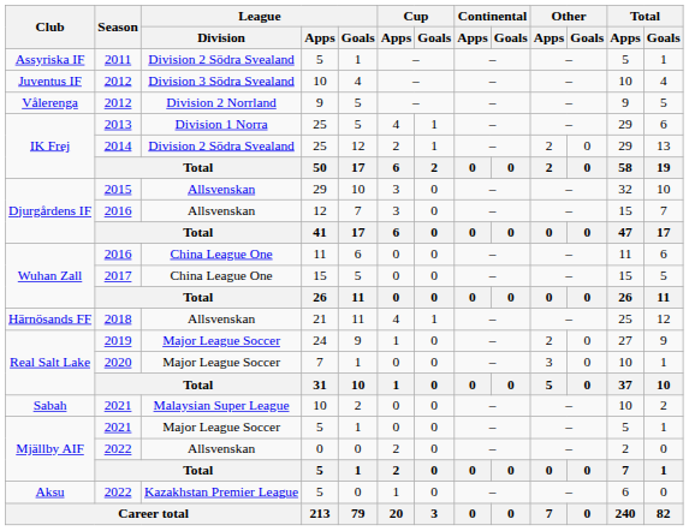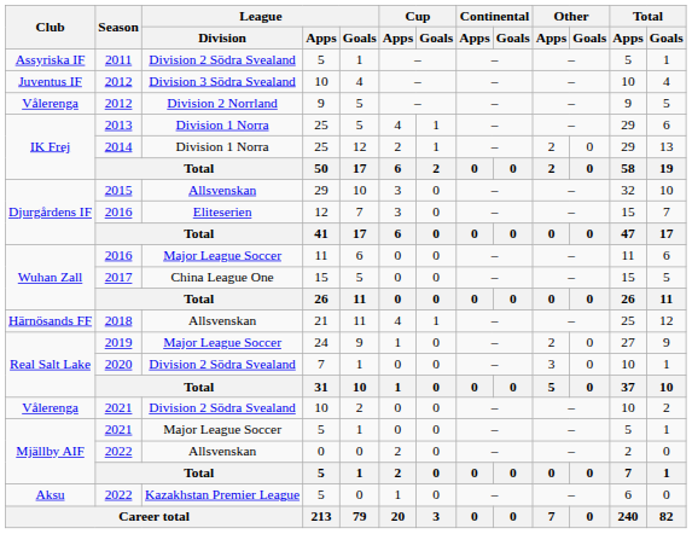2014 | League / Division: Division 2 Södra Svealand -> Division 1 Norra
2016 / 12 | League / Division: Allsvenskan -> Eliteserien
2016 / 11 | League / Division: China League One -> Major League Soccer
2020 | League / Division: Major League Soccer -> Division 2 Södra Svealand
2021 / 10 | Club: Sabah -> Vålerenga
2021 / 10 | League / Division: Malaysian Super League -> Division 2 Södra Svealand
